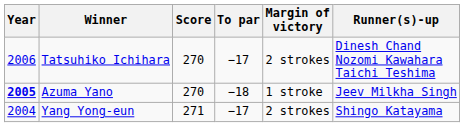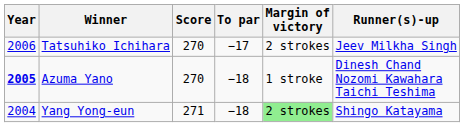Tatsuhiko Ichihara | Runner(s)-up: Dinesh Chand Nozomi Kawahara Taichi Teshima -> Jeev Milkha Singh
Azuma Yano | Runner(s)-up: Jeev Milkha Singh -> Dinesh Chand Nozomi Kawahara Taichi Teshima
Yang Yong-eun | To par: −17 -> −18
Yang Yong-eun | Margin of victory: no background -> lightgreen background
